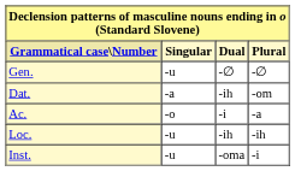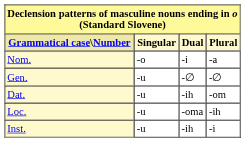+ row: Nom. | -o | -i | -a
Dat. | Singular: -a -> -u
- row: Ac. | -o | -i | -a
Loc. | Dual: -ih -> -oma
Inst. | Dual: -oma -> -ih
